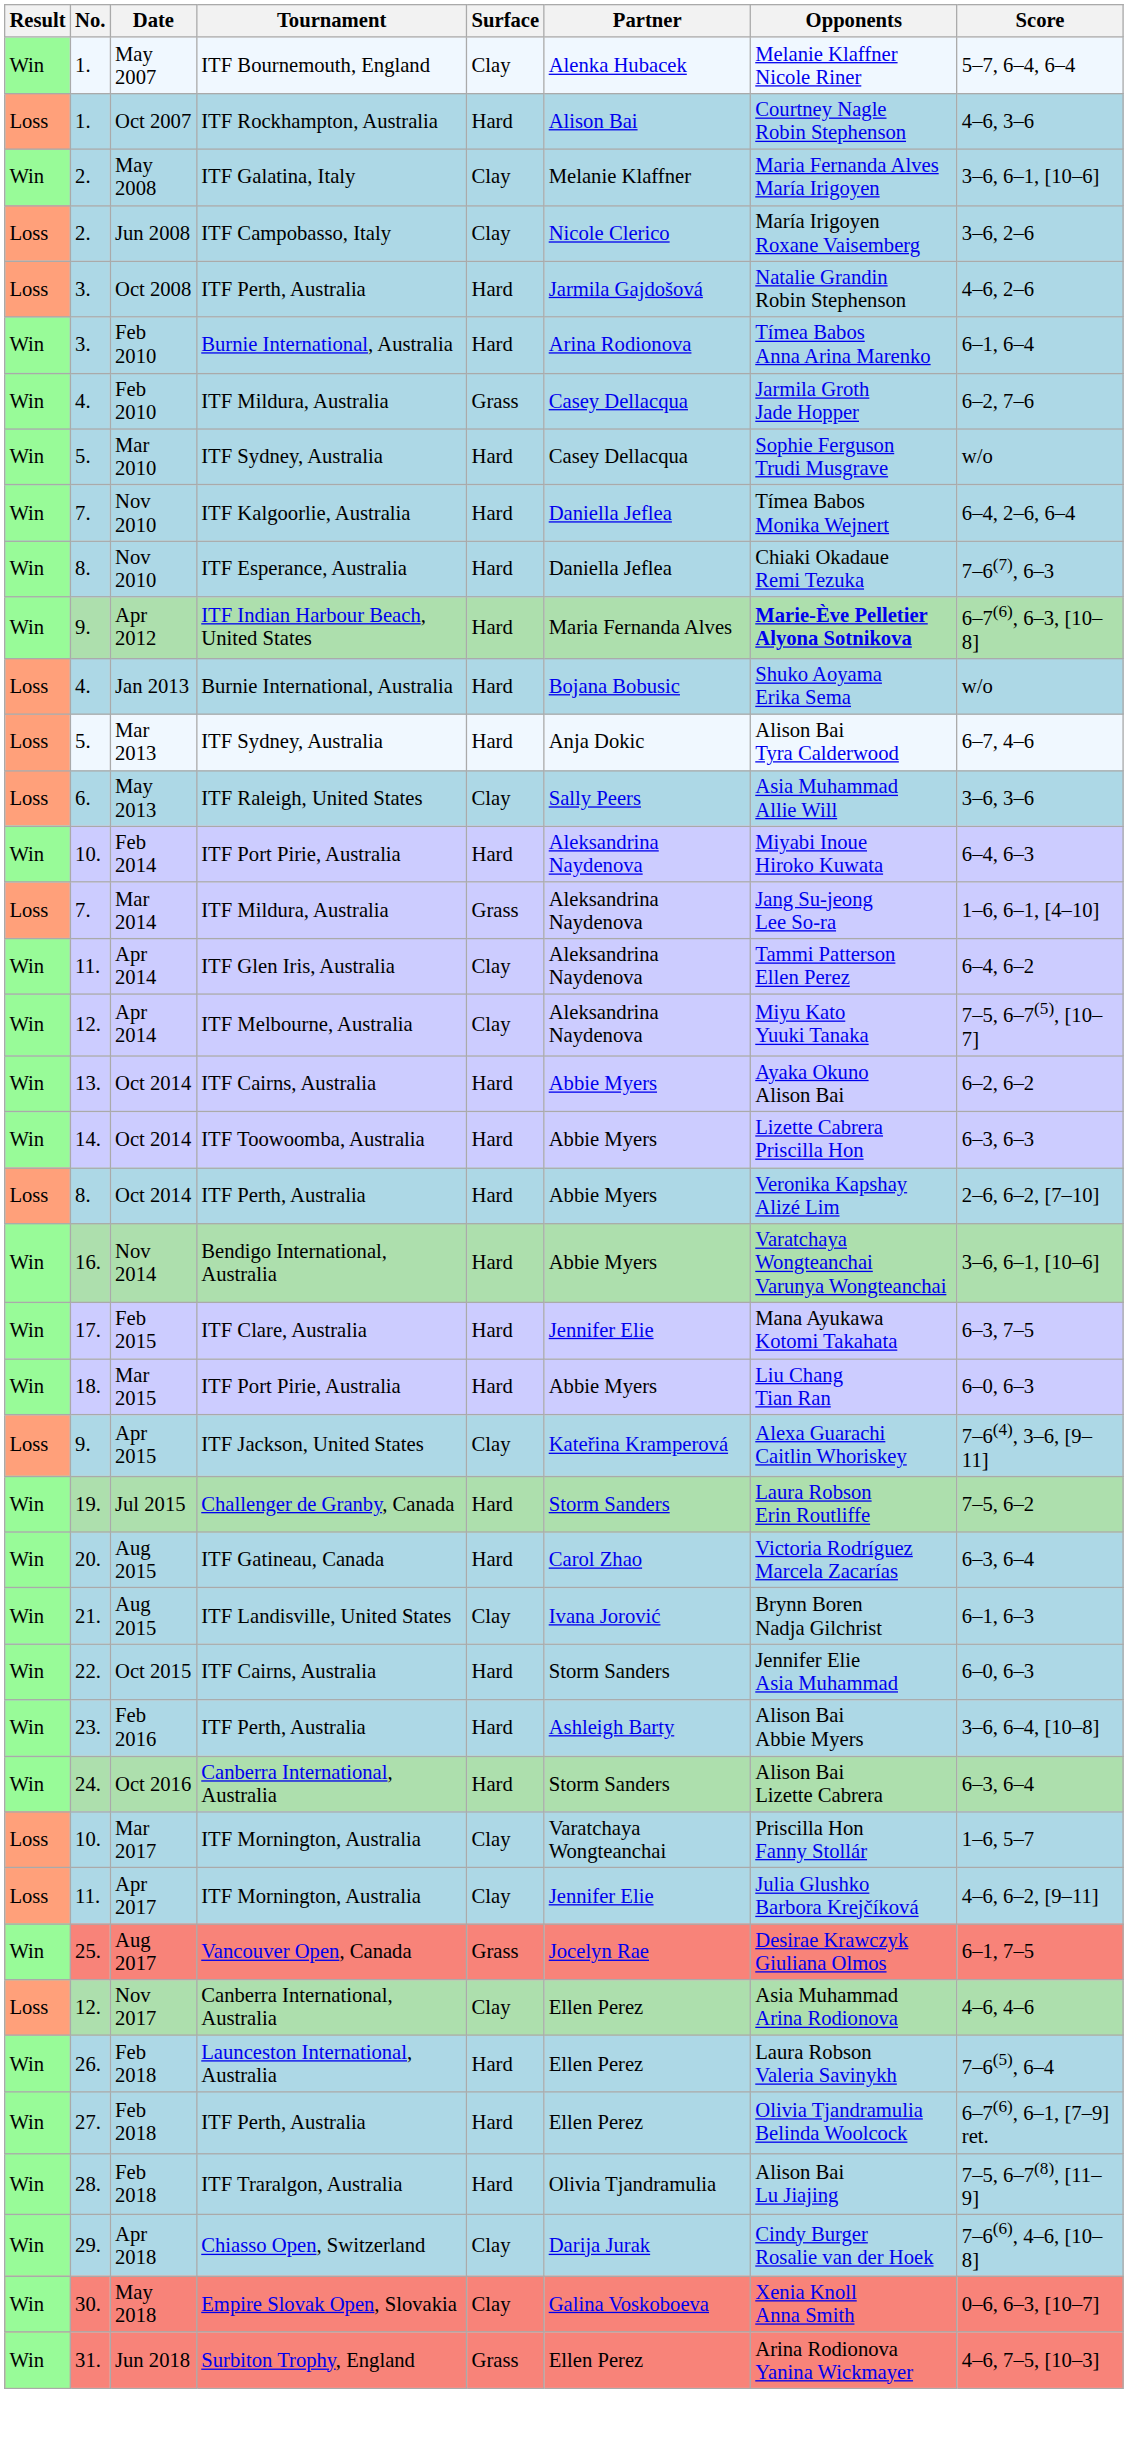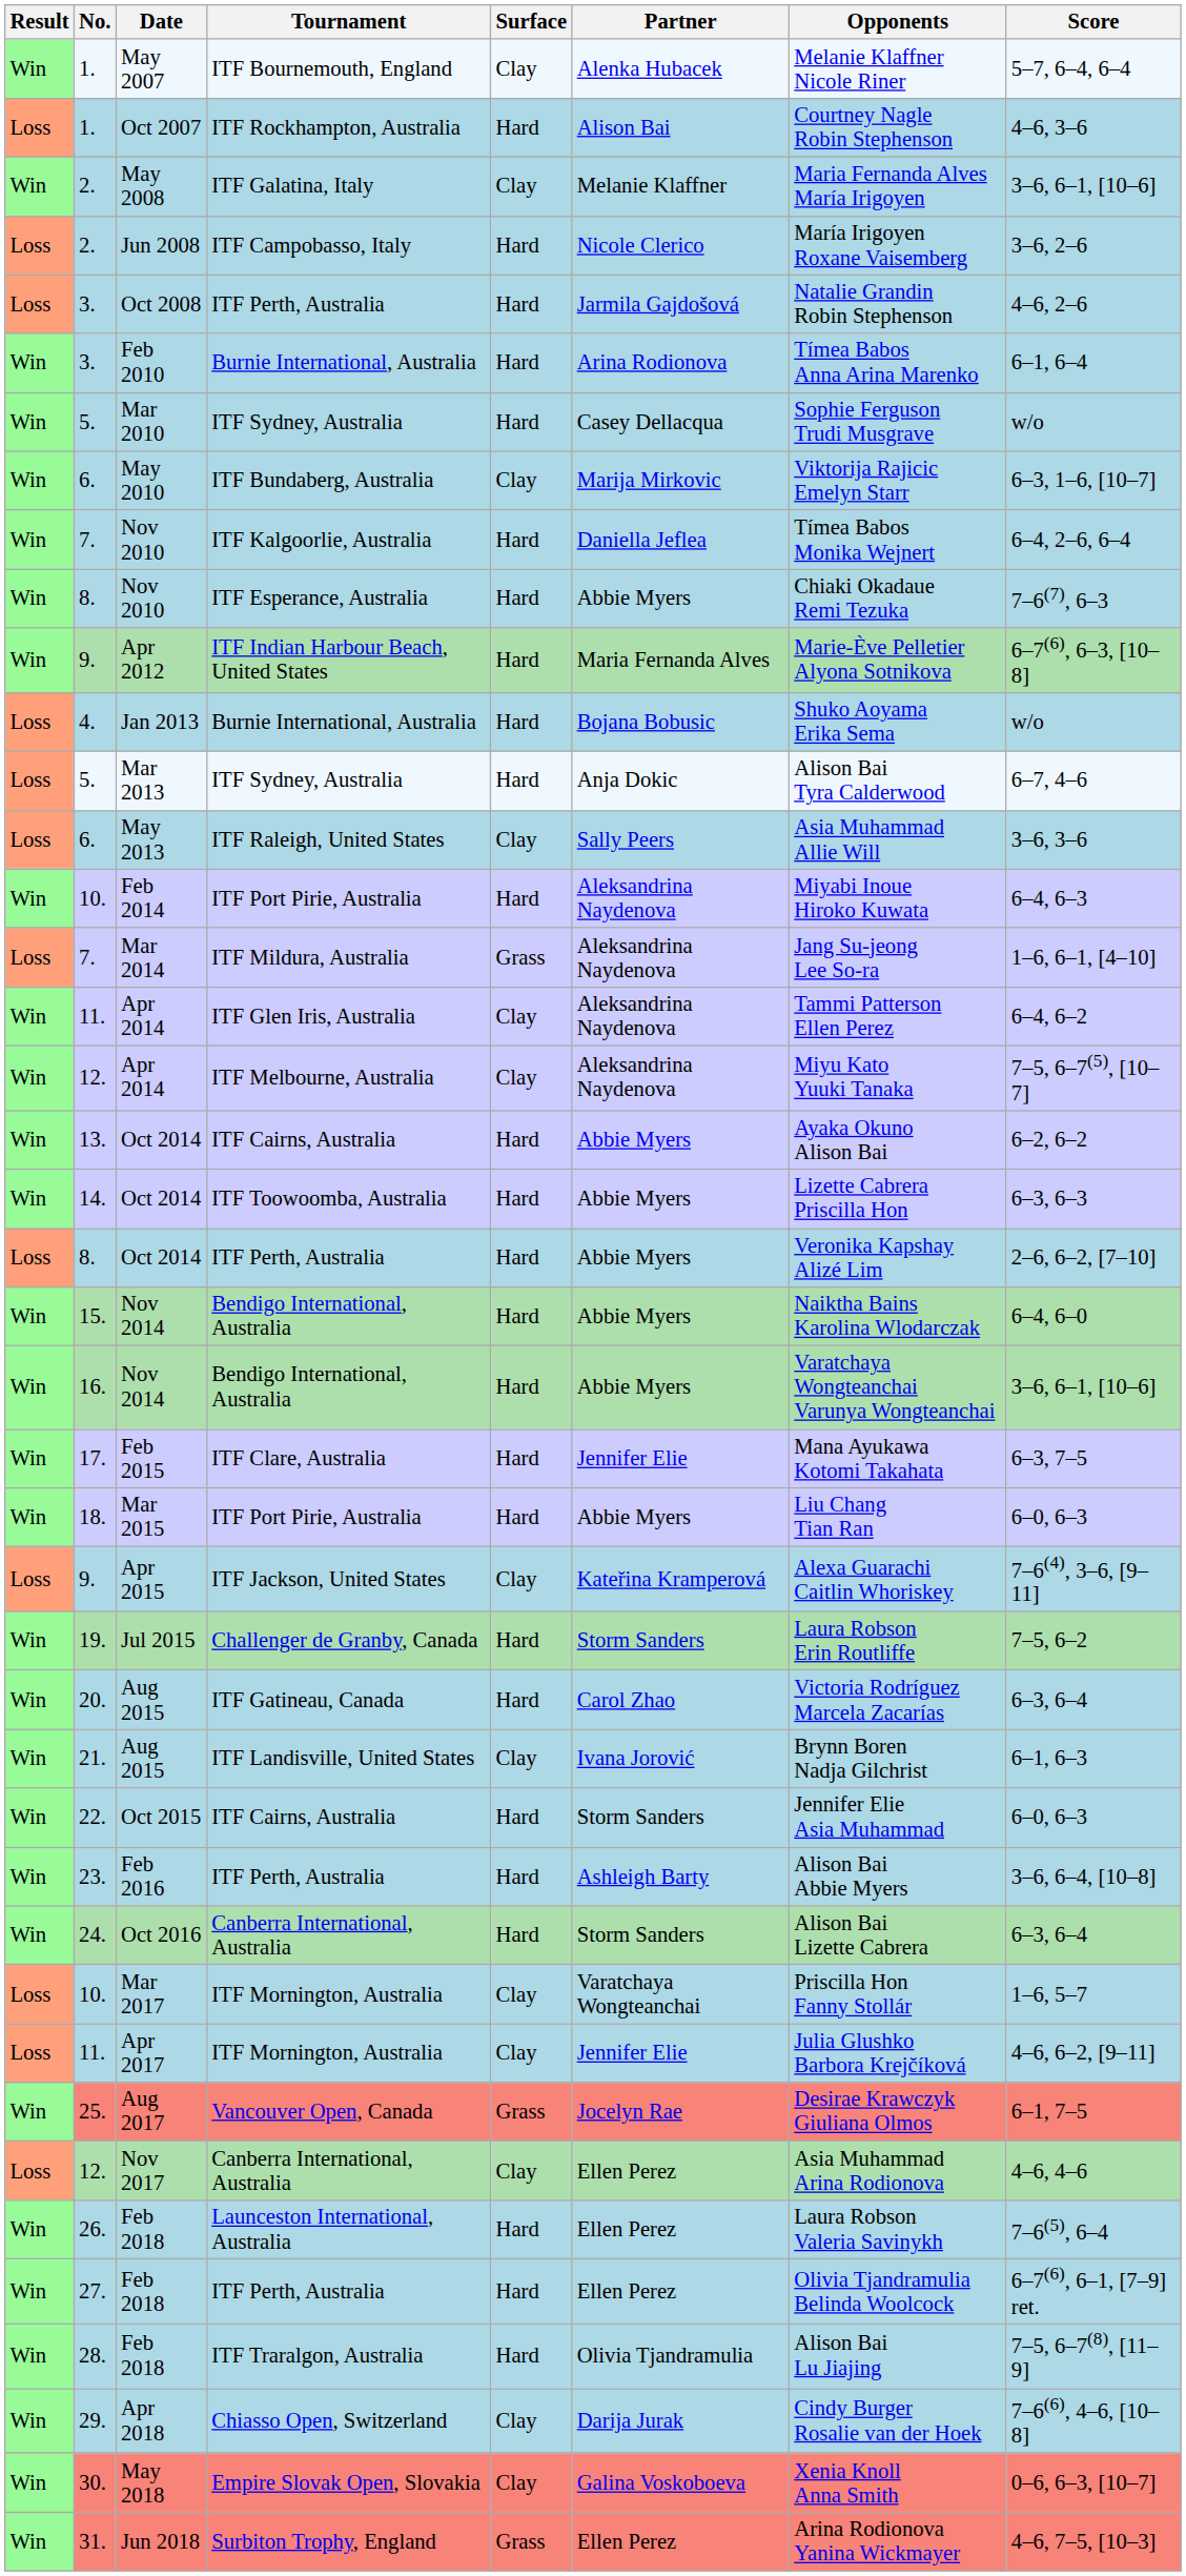Jun 2008 | Surface: Clay -> Hard
- row: Win | 4. | Feb 2010 | ITF Mildura, Australia | Grass | Casey Dellacqua | Jarmila Groth Jade Hopper | 6–2, 7–6
+ row: Win | 6. | May 2010 | ITF Bundaberg, Australia | Clay | Marija Mirkovic | Viktorija Rajicic Emelyn Starr | 6–3, 1–6, [10–7]
8. / Nov 2010 | Partner: Daniella Jeflea -> Abbie Myers
Apr 2012 | Opponents: bold -> normal
+ row: Win | 15. | Nov 2014 | Bendigo International, Australia | Hard | Abbie Myers | Naiktha Bains Karolina Wlodarczak | 6–4, 6–0
